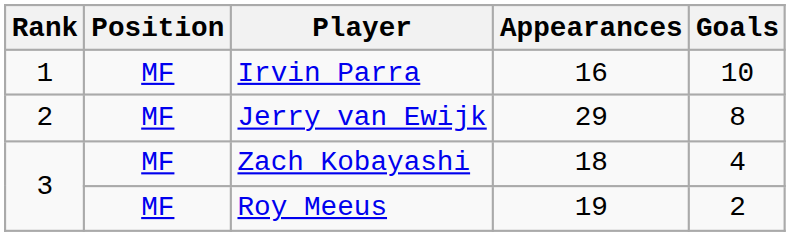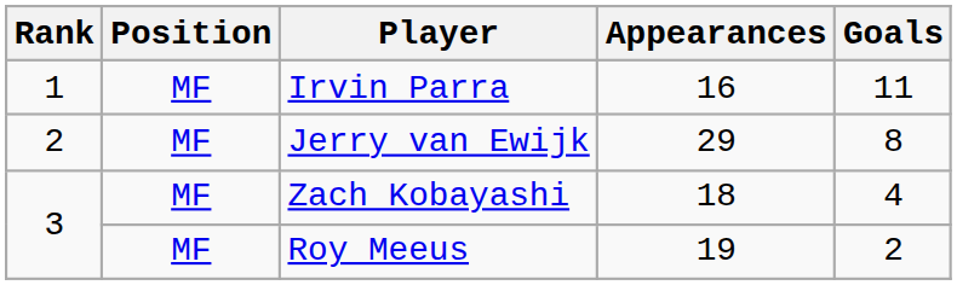Irvin Parra | Goals: 10 -> 11
